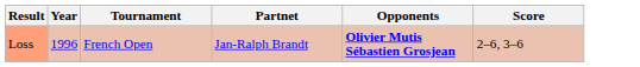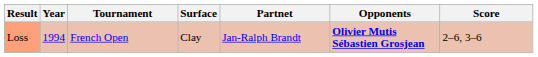+ column: Surface | Clay
Loss | Year: 1996 -> 1994
